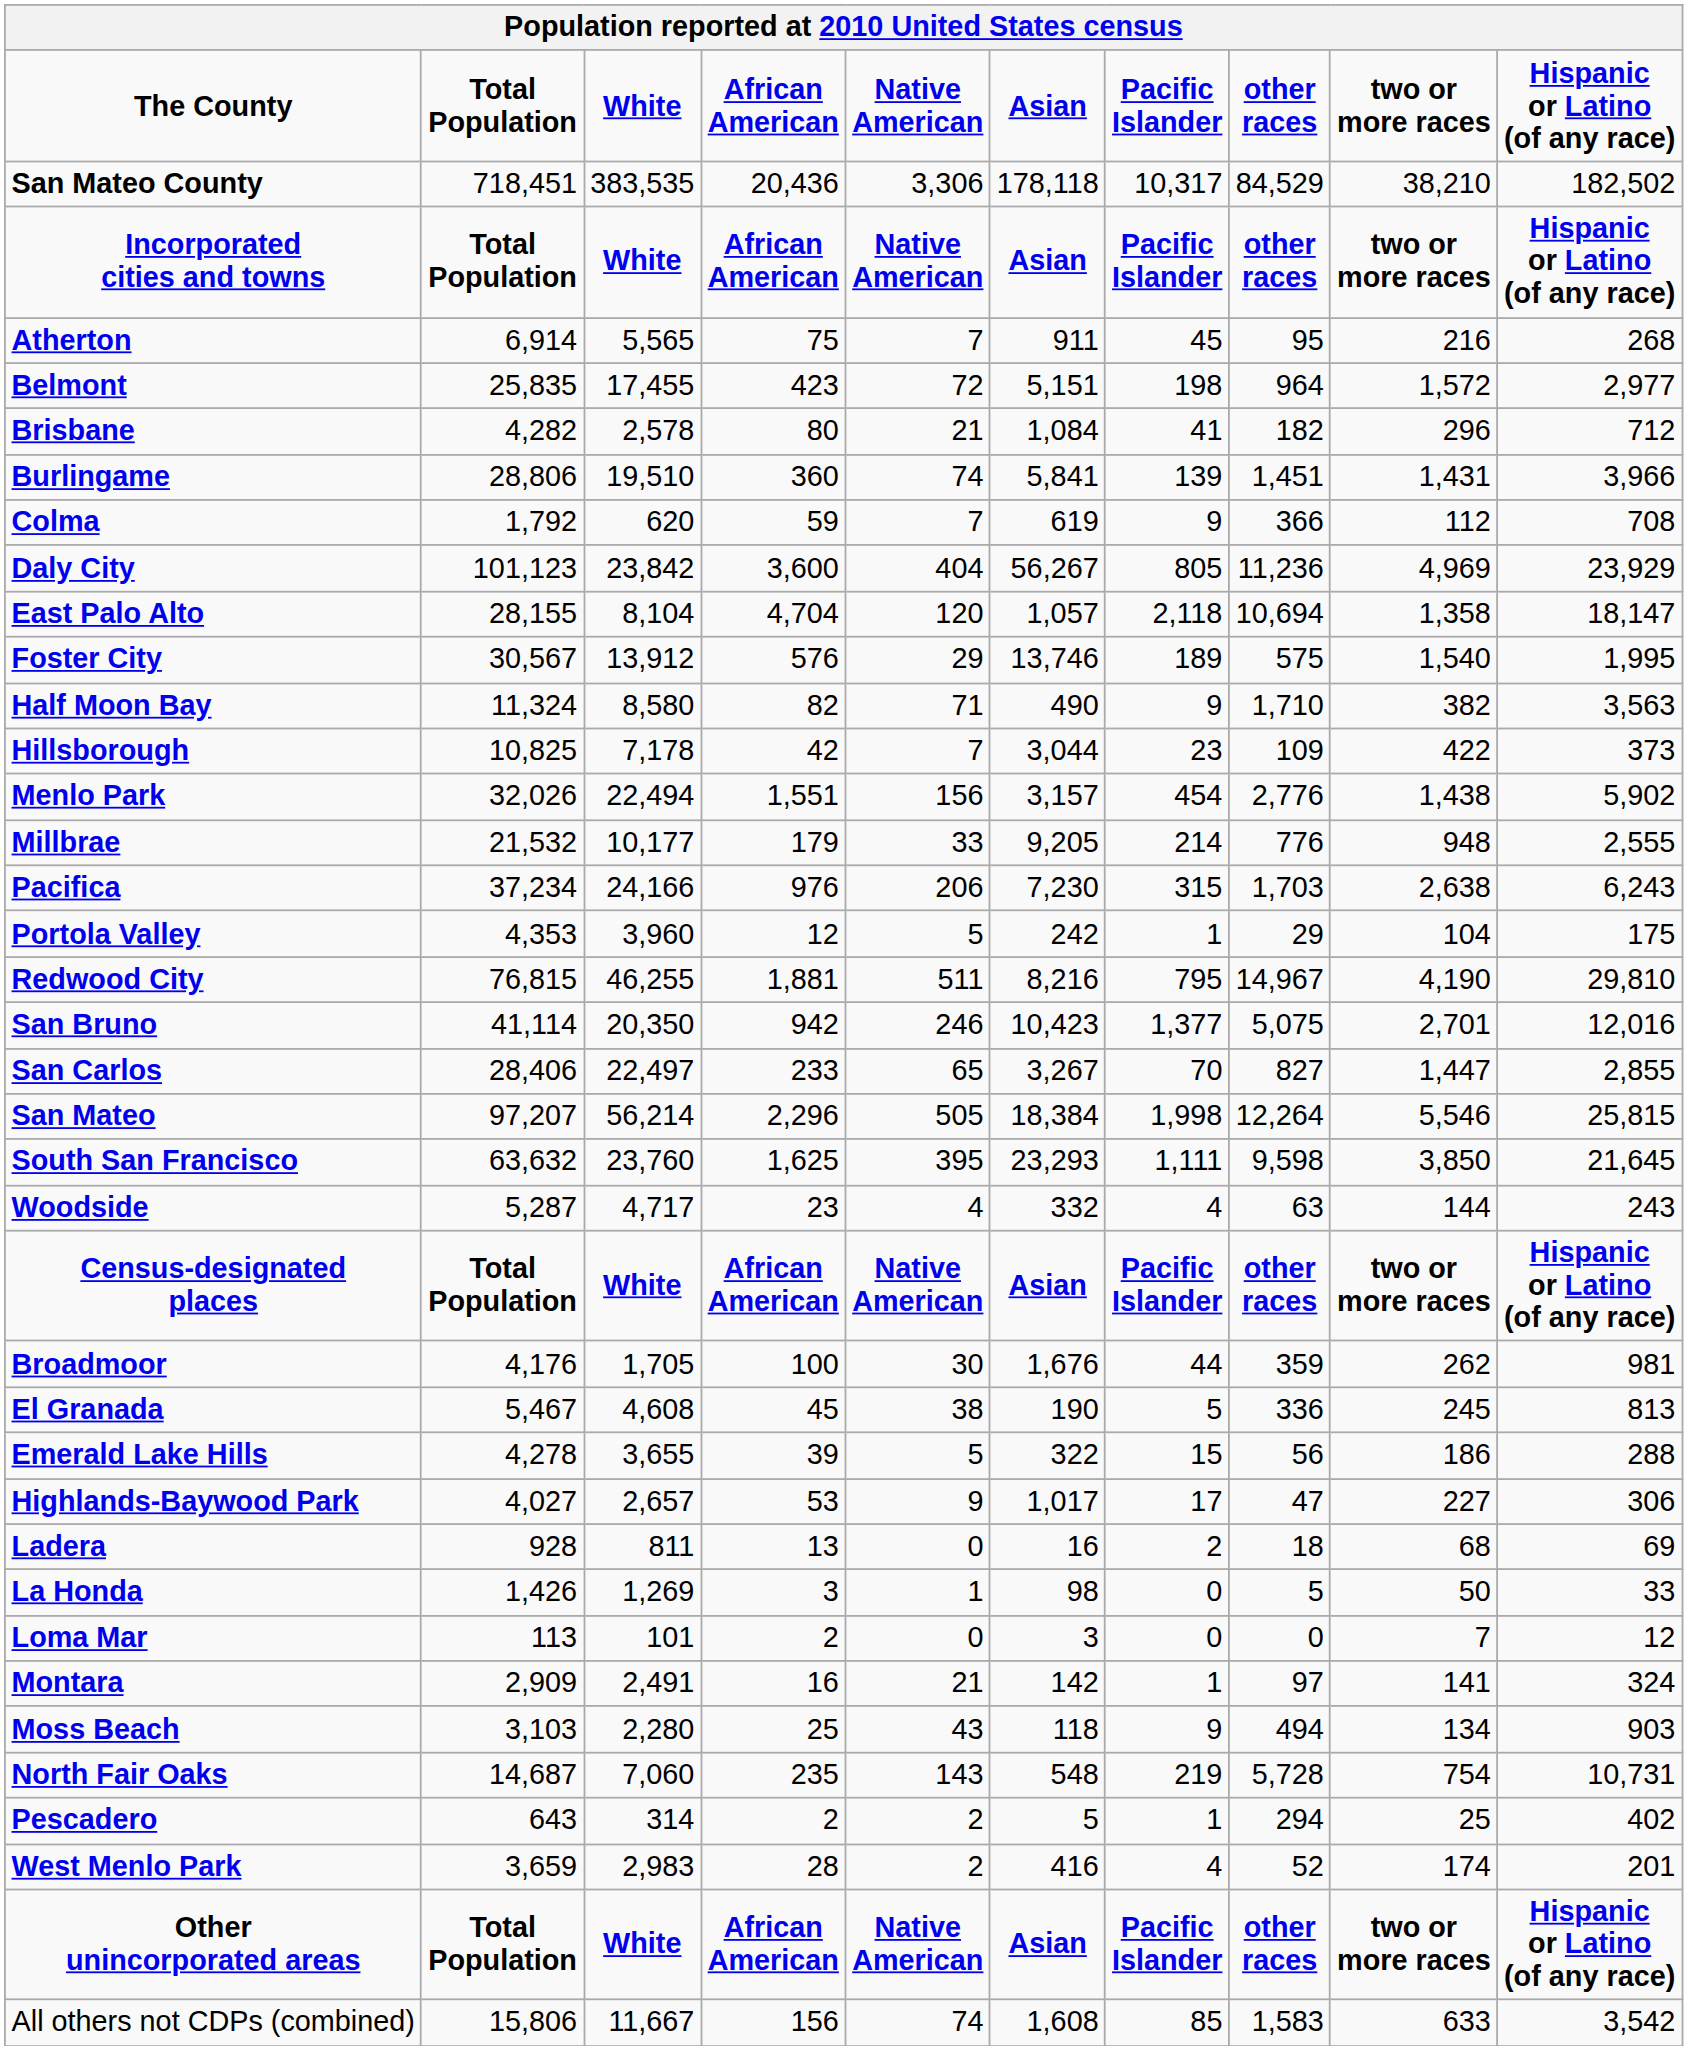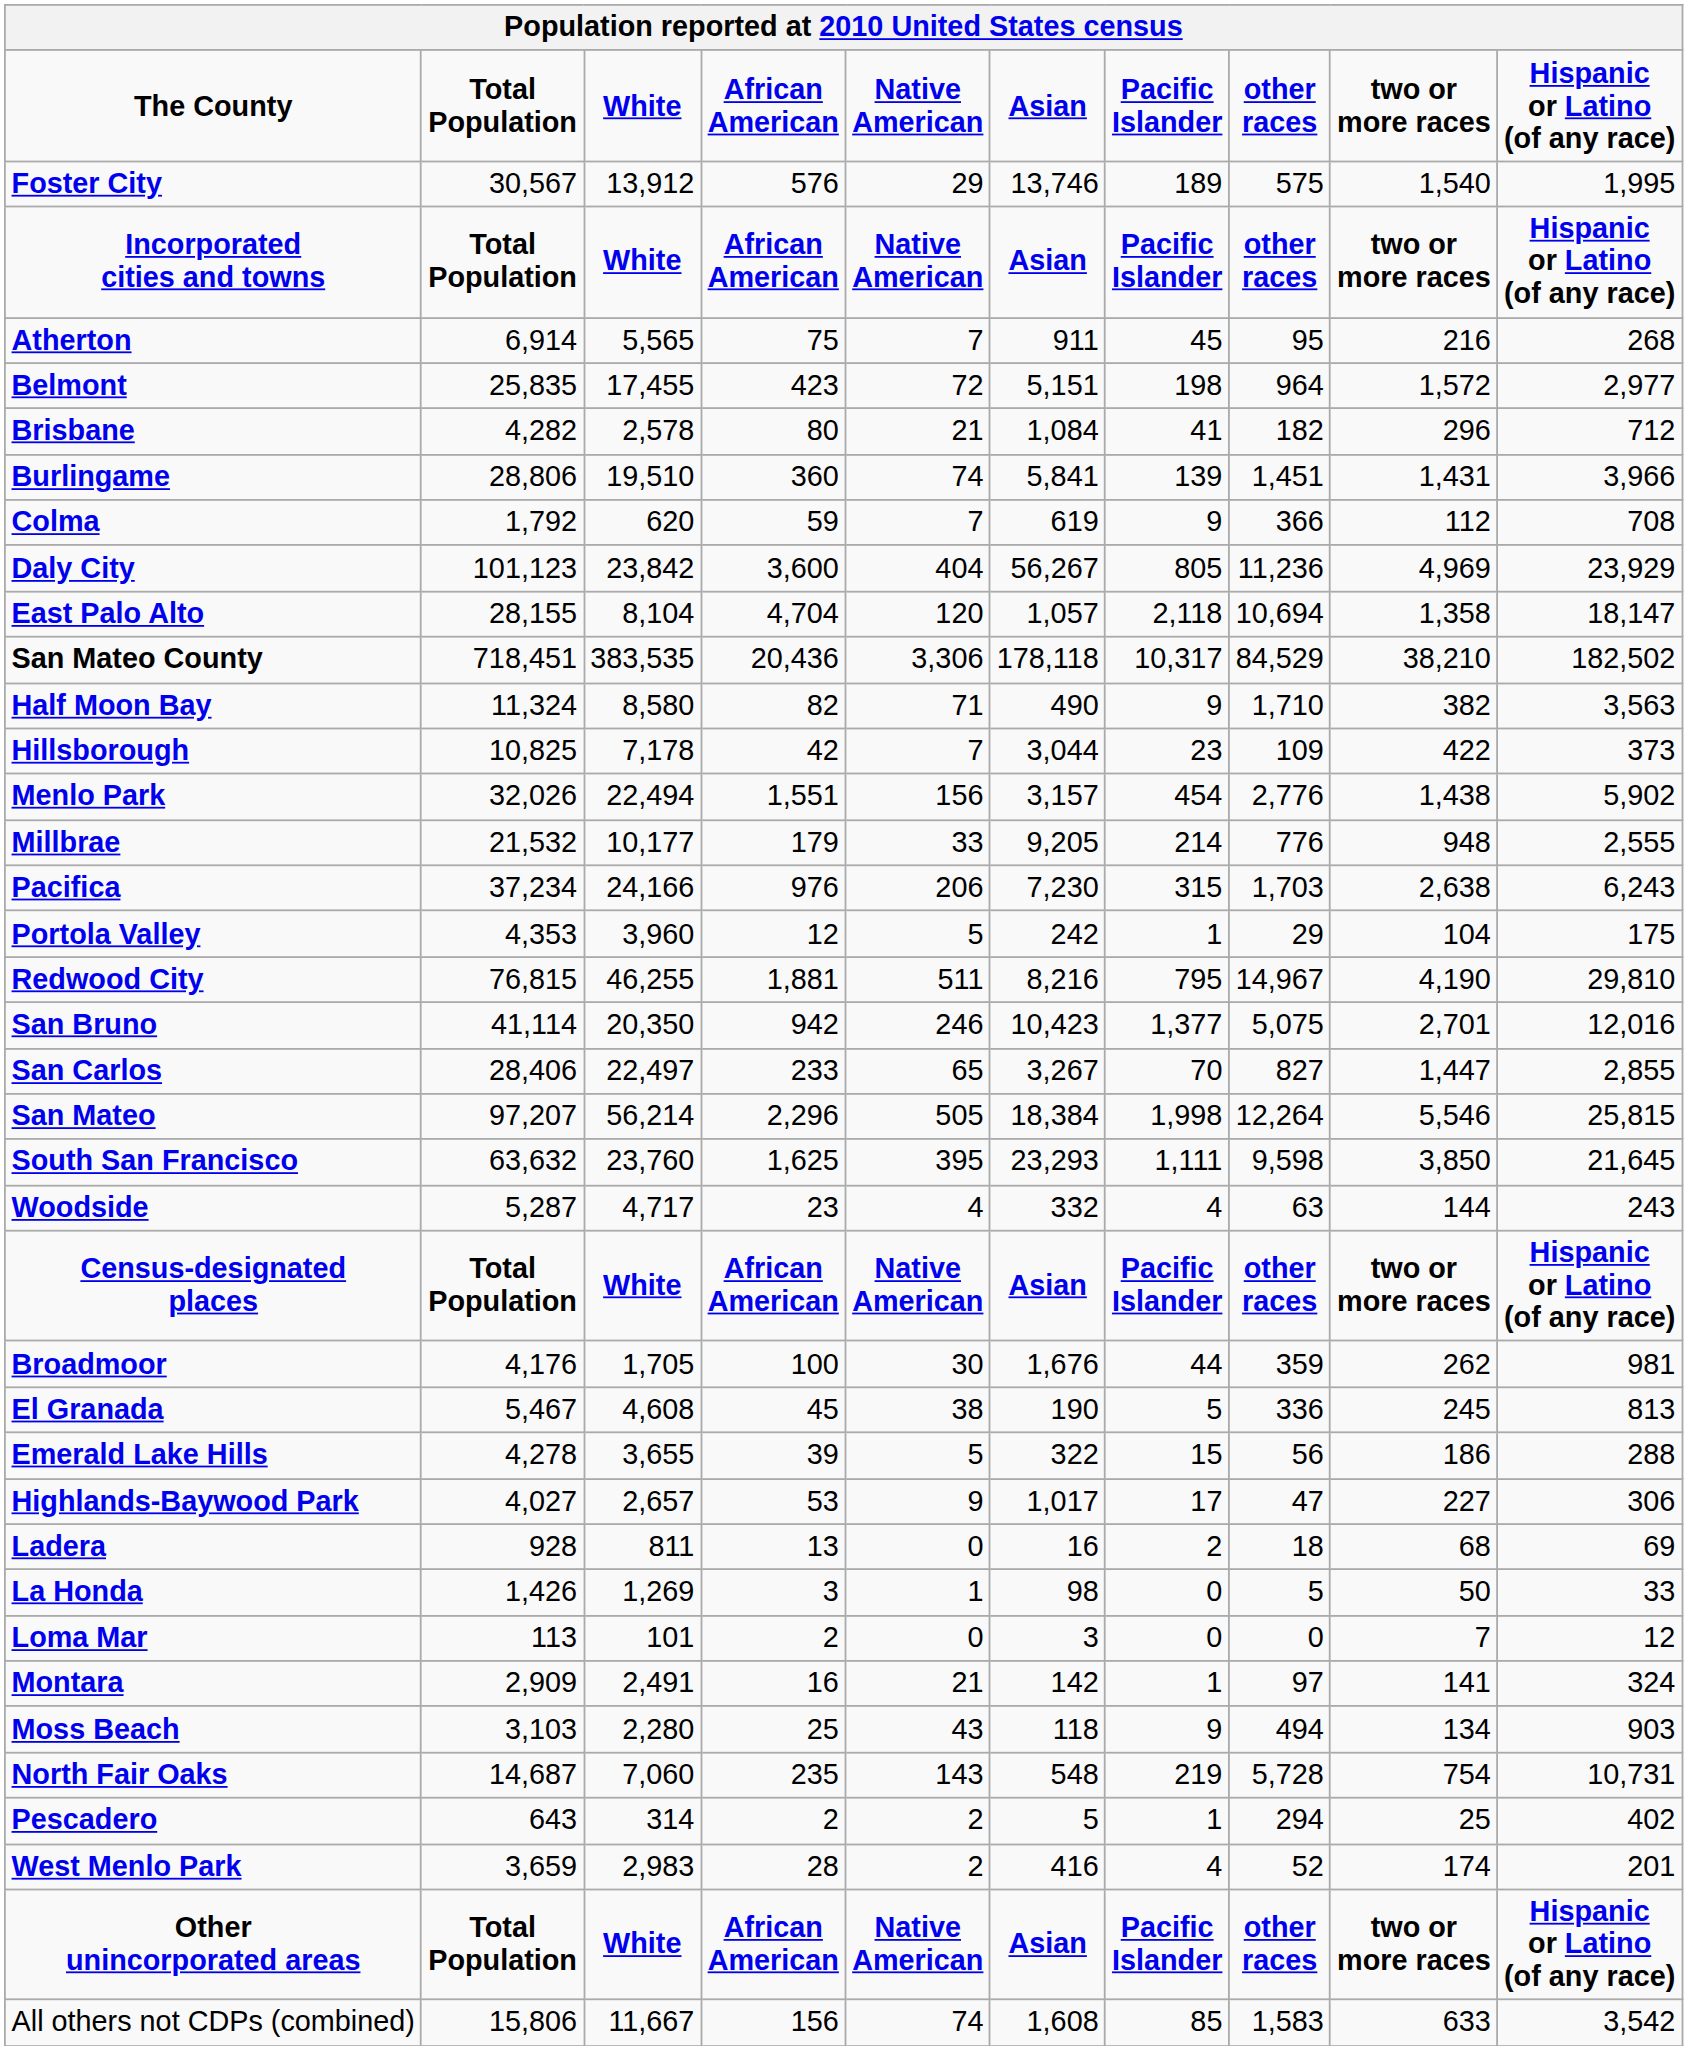rows swapped: San Mateo County <-> Foster City
